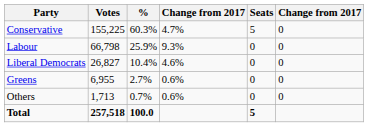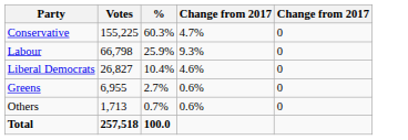- column: Seats | 5 | 0 | 0 | 0 | 0 | 5
